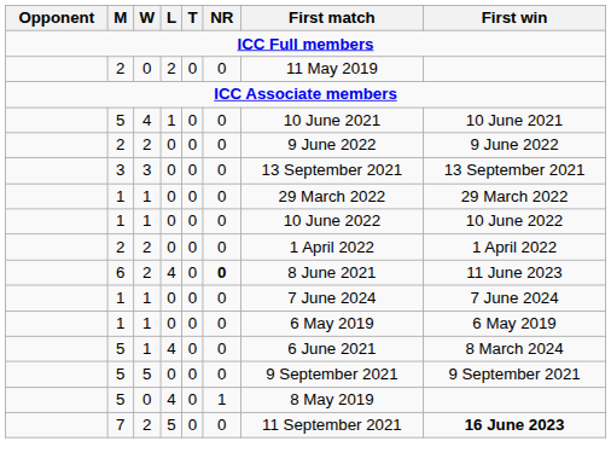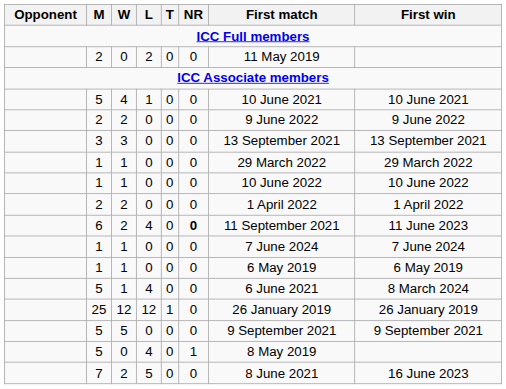6 | First match: 8 June 2021 -> 11 September 2021
+ row: 25 | 12 | 12 | 1 | 0 | 26 January 2019 | 26 January 2019
7 | First match: 11 September 2021 -> 8 June 2021
7 | First win: bold -> normal
